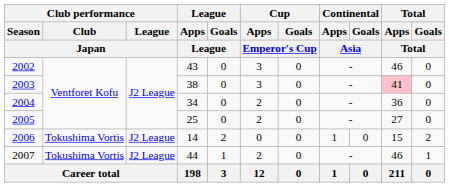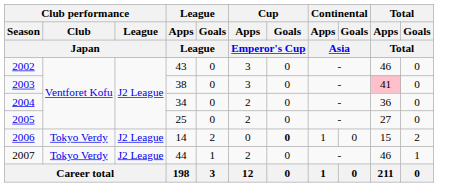2006 | Club performance / Club / Japan: Tokushima Vortis -> Tokyo Verdy
2006 | Cup / Goals / Emperor's Cup: normal -> bold
2007 | Club performance / Club / Japan: Tokushima Vortis -> Tokyo Verdy
